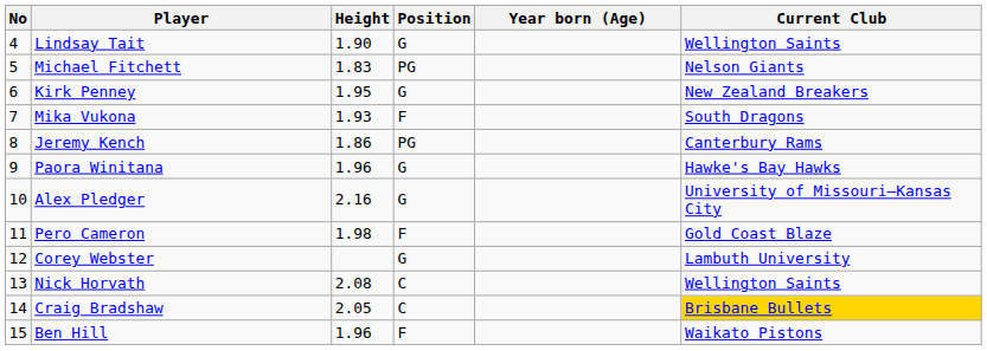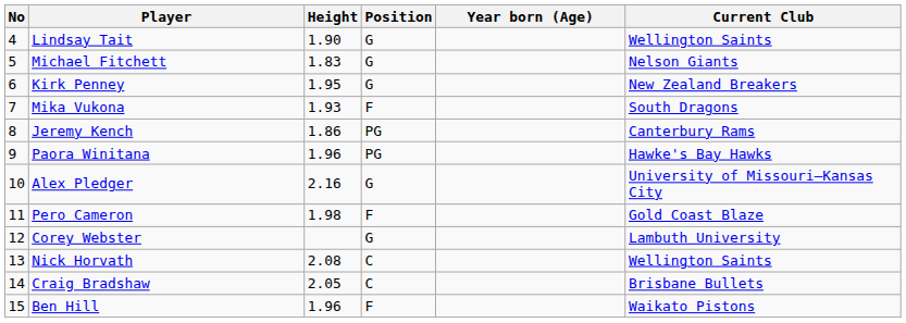Michael Fitchett | Position: PG -> G
Paora Winitana | Position: G -> PG
Craig Bradshaw | Current Club: gold background -> no background
